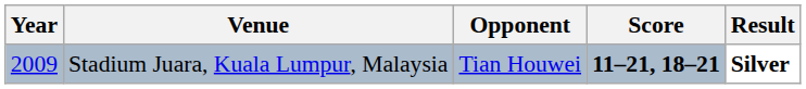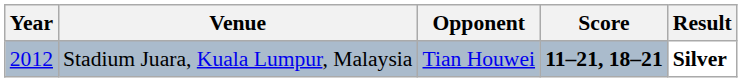Stadium Juara, Kuala Lumpur, Malaysia | Year: 2009 -> 2012
